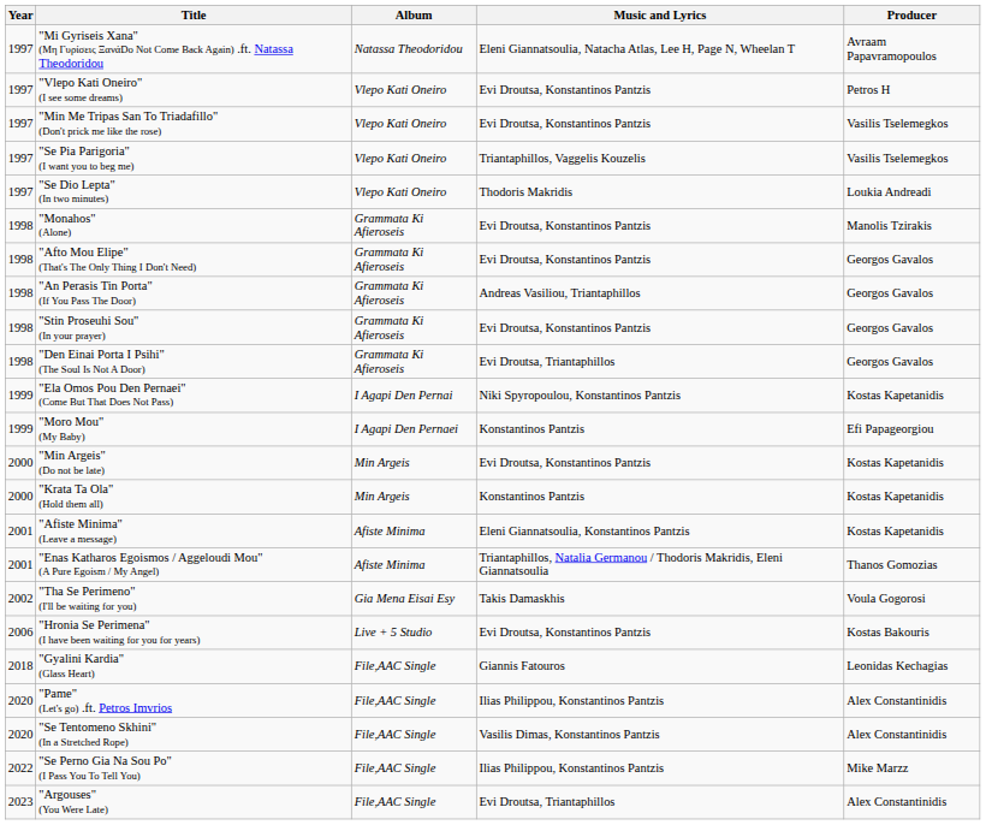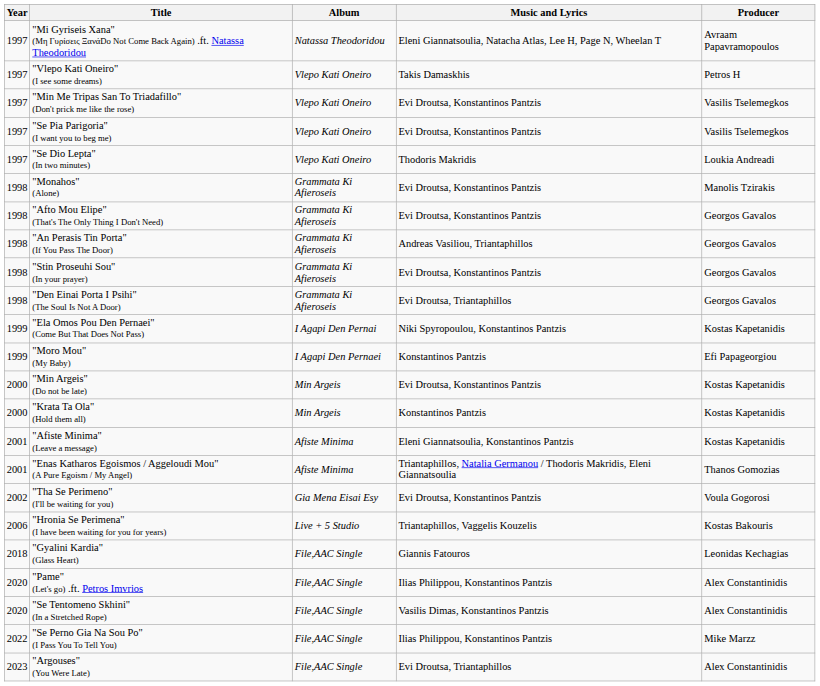"Vlepo Kati Oneiro" (I see some dreams) | Music and Lyrics: Evi Droutsa, Konstantinos Pantzis -> Takis Damaskhis
"Se Pia Parigoria" (I want you to beg me) | Music and Lyrics: Triantaphillos, Vaggelis Kouzelis -> Evi Droutsa, Konstantinos Pantzis
"Tha Se Perimeno" (I'll be waiting for you) | Music and Lyrics: Takis Damaskhis -> Evi Droutsa, Konstantinos Pantzis
"Hronia Se Perimena" (I have been waiting for you for years) | Music and Lyrics: Evi Droutsa, Konstantinos Pantzis -> Triantaphillos, Vaggelis Kouzelis
